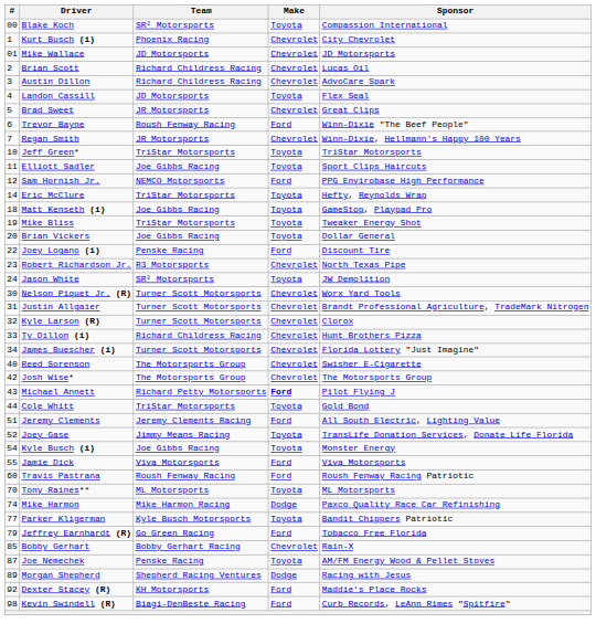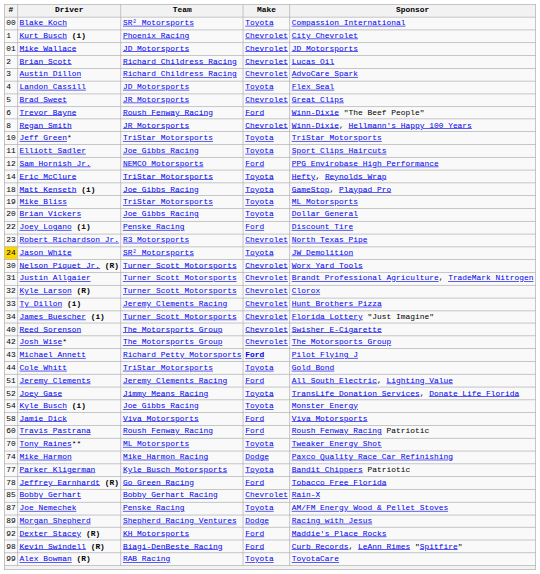Regan Smith | #: 7 -> 8
Mike Bliss | Sponsor: Tweaker Energy Shot -> ML Motorsports
Jason White | #: no background -> gold background
Ty Dillon (i) | Team: Richard Childress Racing -> Jeremy Clements Racing
Jamie Dick | #: 55 -> 58
Tony Raines** | Sponsor: ML Motorsports -> Tweaker Energy Shot
Jeffrey Earnhardt (R) | #: 79 -> 78
+ row: 99 | Alex Bowman (R) | RAB Racing | Toyota | ToyotaCare
